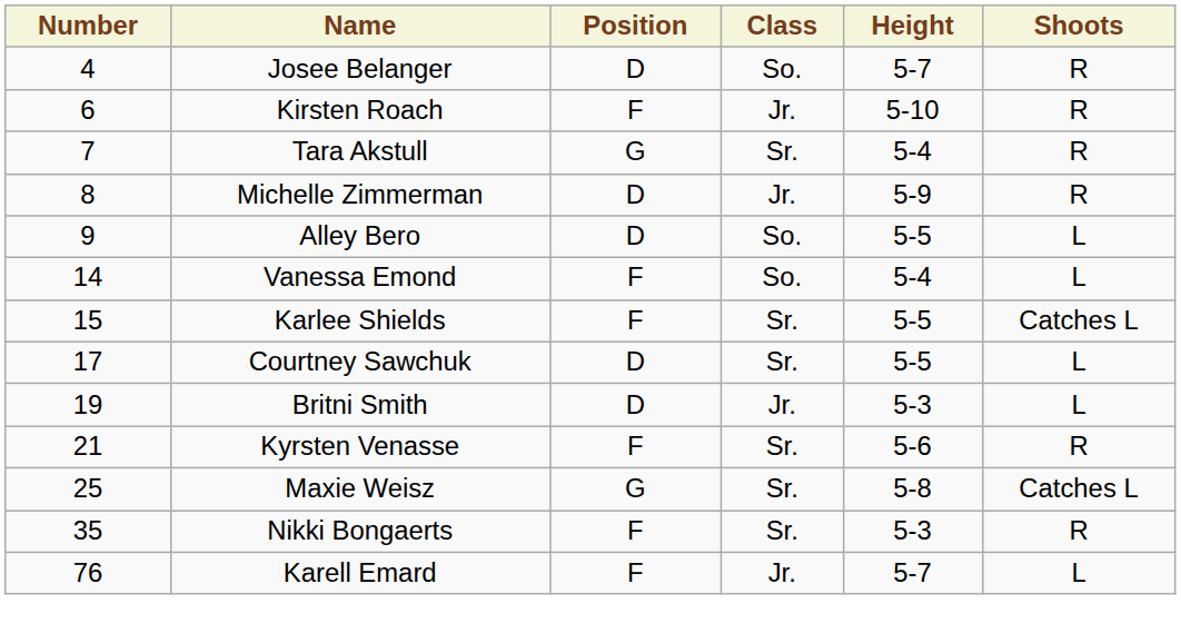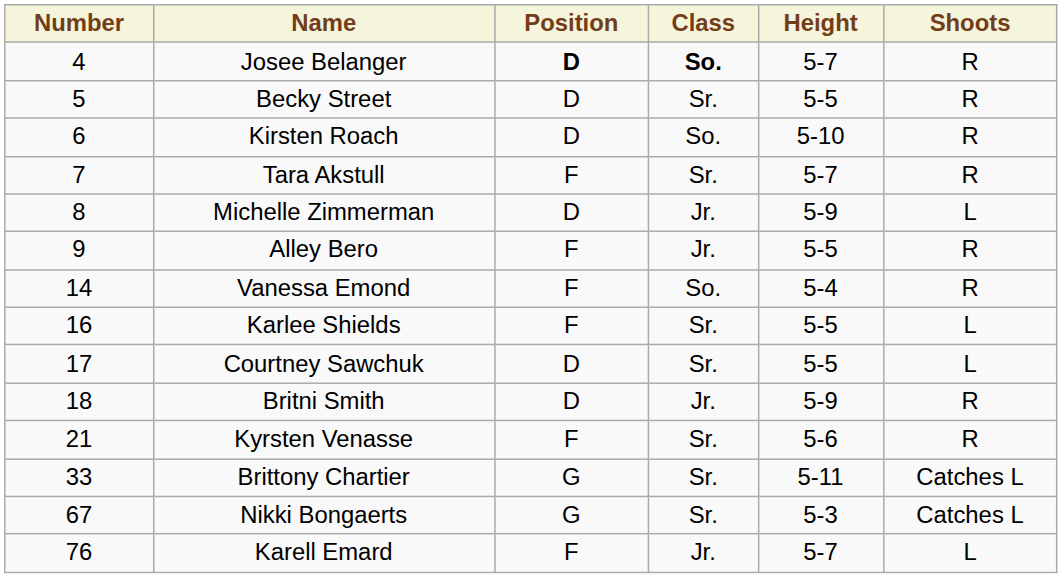Josee Belanger | Position: normal -> bold
Josee Belanger | Class: normal -> bold
+ row: 5 | Becky Street | D | Sr. | 5-5 | R
Kirsten Roach | Position: F -> D
Kirsten Roach | Class: Jr. -> So.
Tara Akstull | Position: G -> F
Tara Akstull | Height: 5-4 -> 5-7
Michelle Zimmerman | Shoots: R -> L
Alley Bero | Position: D -> F
Alley Bero | Class: So. -> Jr.
Alley Bero | Shoots: L -> R
Vanessa Emond | Shoots: L -> R
Karlee Shields | Number: 15 -> 16
Karlee Shields | Shoots: Catches L -> L
Britni Smith | Number: 19 -> 18
Britni Smith | Height: 5-3 -> 5-9
Britni Smith | Shoots: L -> R
- row: 25 | Maxie Weisz | G | Sr. | 5-8 | Catches L
+ row: 33 | Brittony Chartier | G | Sr. | 5-11 | Catches L
Nikki Bongaerts | Number: 35 -> 67
Nikki Bongaerts | Position: F -> G
Nikki Bongaerts | Shoots: R -> Catches L
